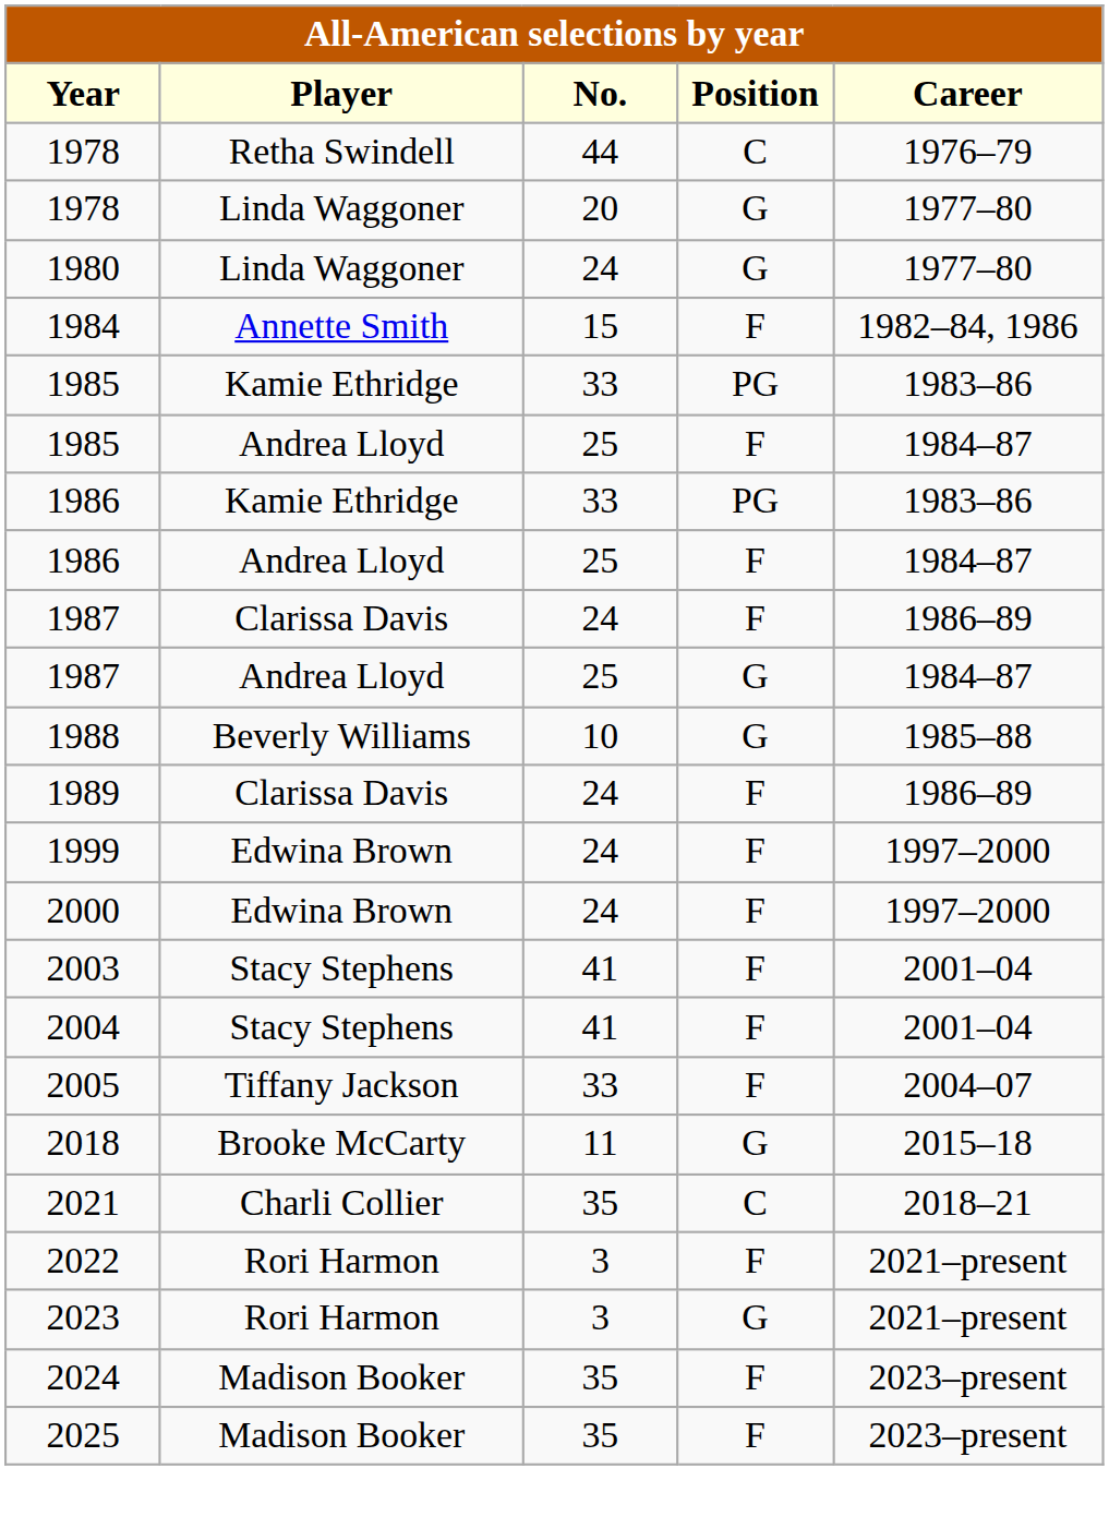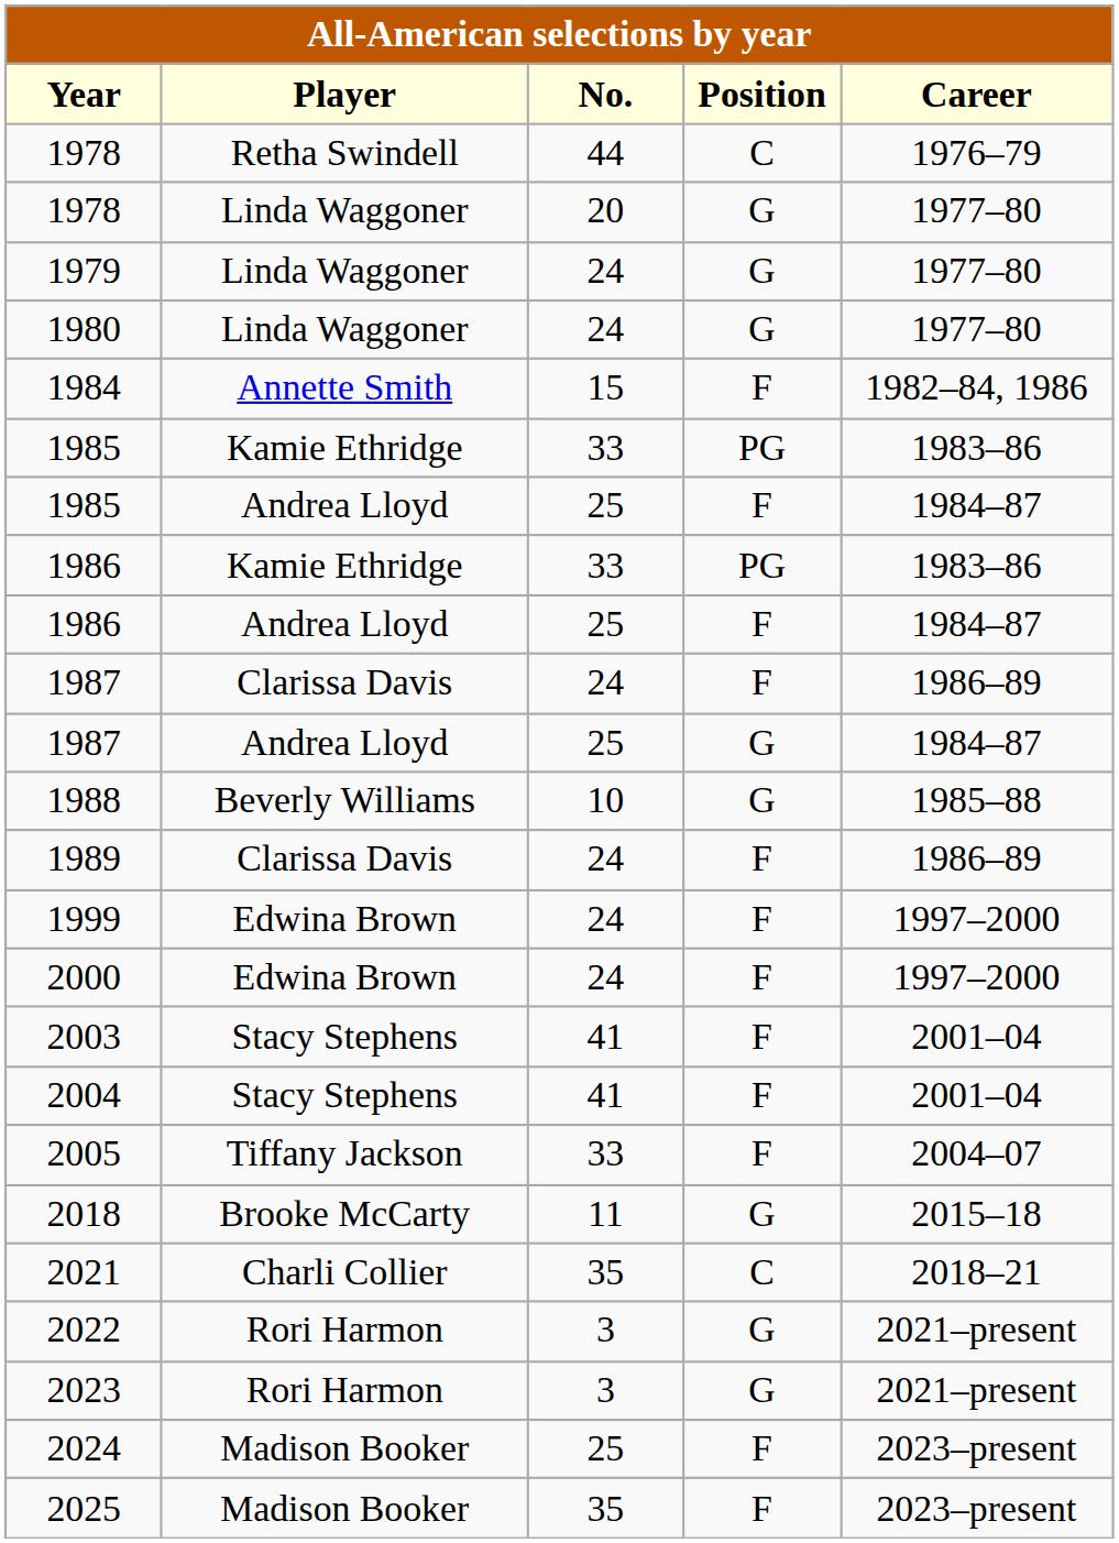+ row: 1979 | Linda Waggoner | 24 | G | 1977–80
2022 | Position: F -> G
2024 | No.: 35 -> 25
